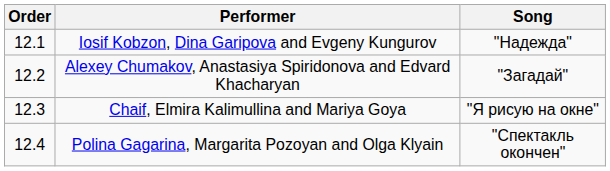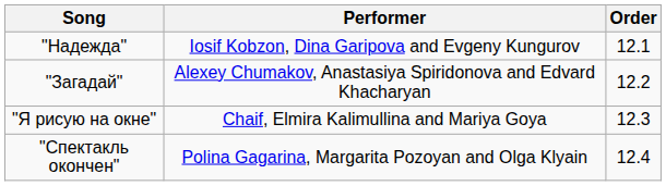columns swapped: Order <-> Song
